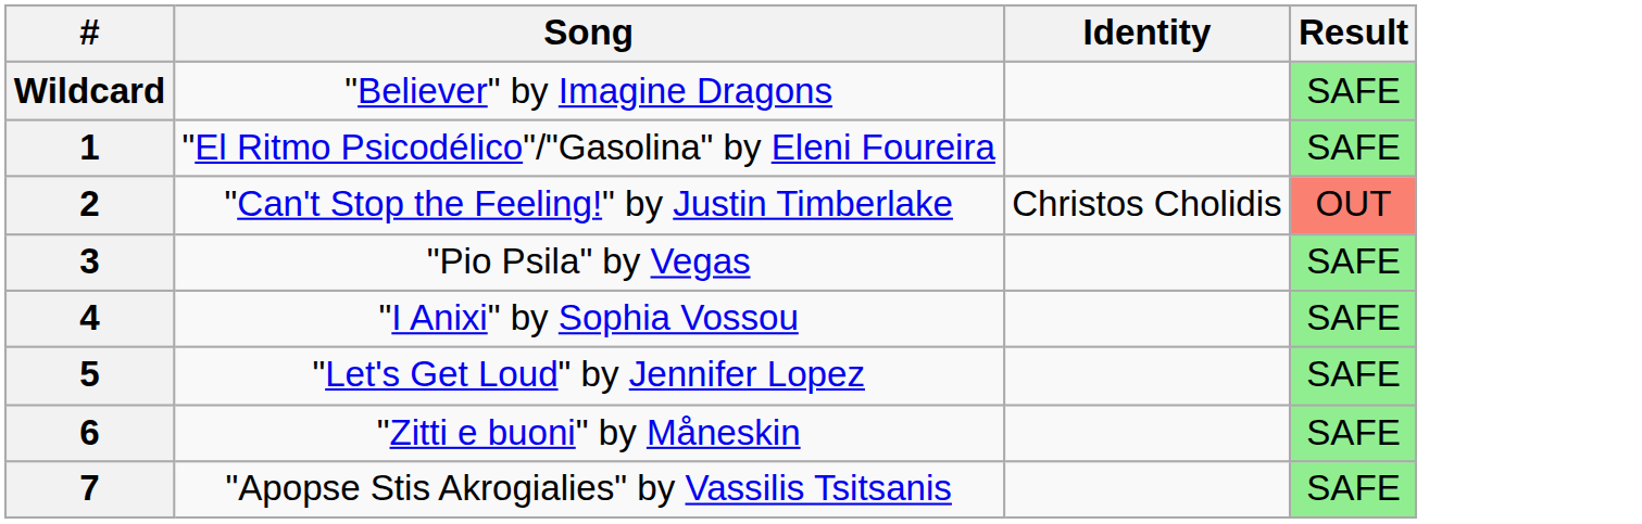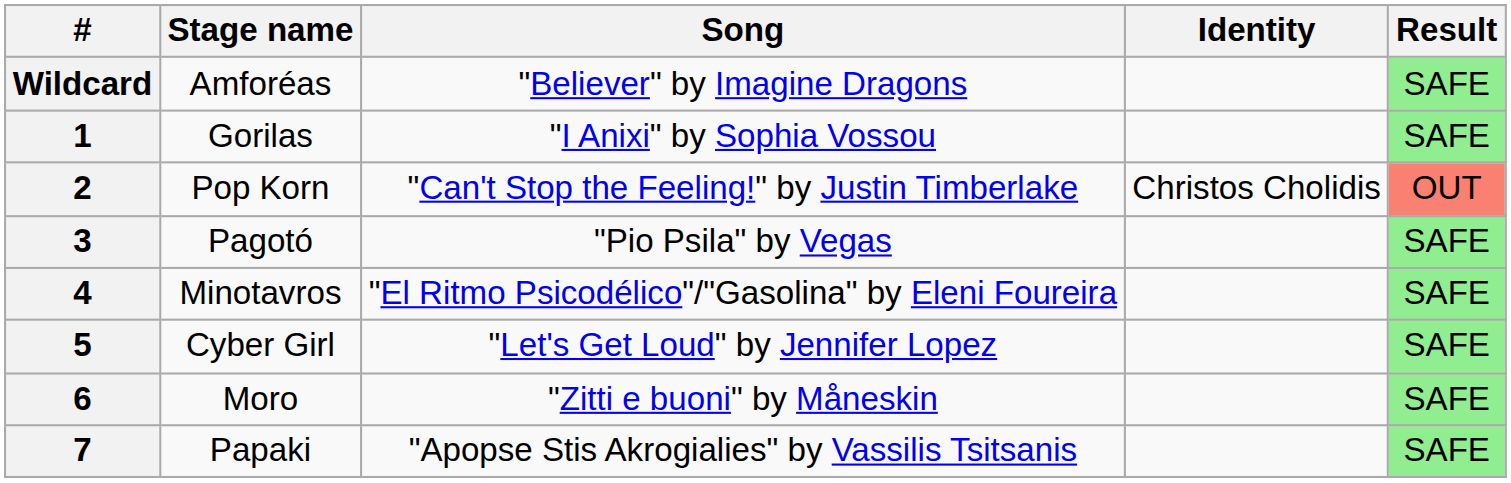+ column: Stage name | Amforéas | Gorilas | Pop Korn | Pagotó | Minotavros | Cyber Girl | Moro | Papaki
1 | Song: "El Ritmo Psicodélico"/"Gasolina" by Eleni Foureira -> "I Anixi" by Sophia Vossou
4 | Song: "I Anixi" by Sophia Vossou -> "El Ritmo Psicodélico"/"Gasolina" by Eleni Foureira
